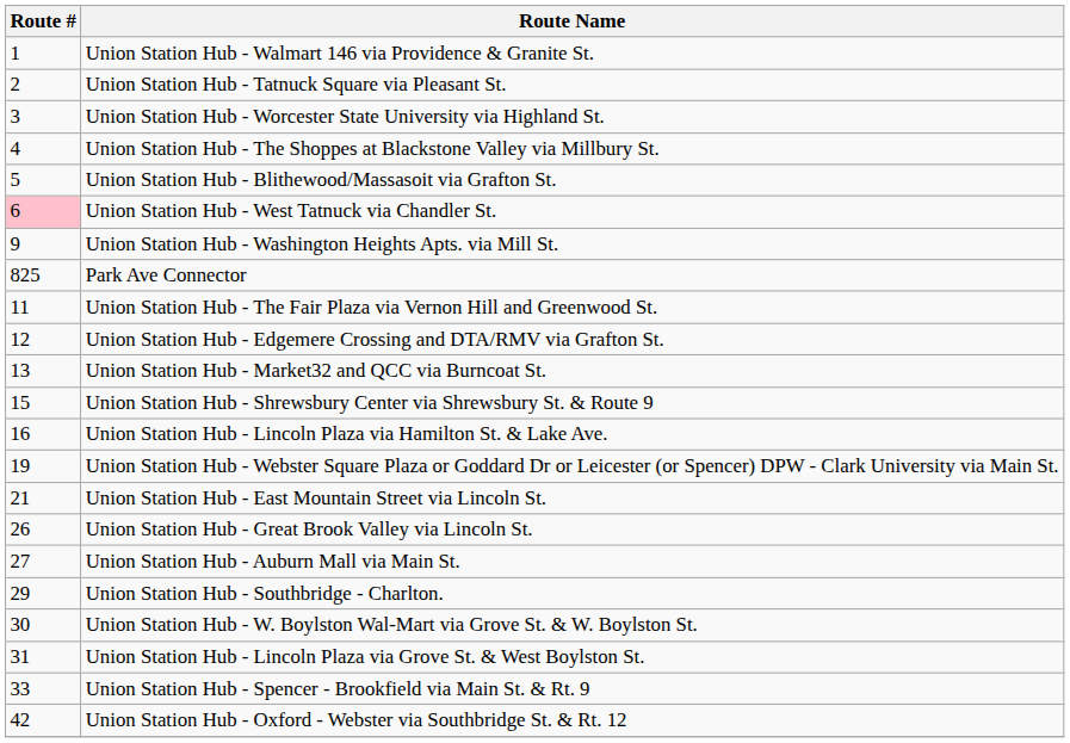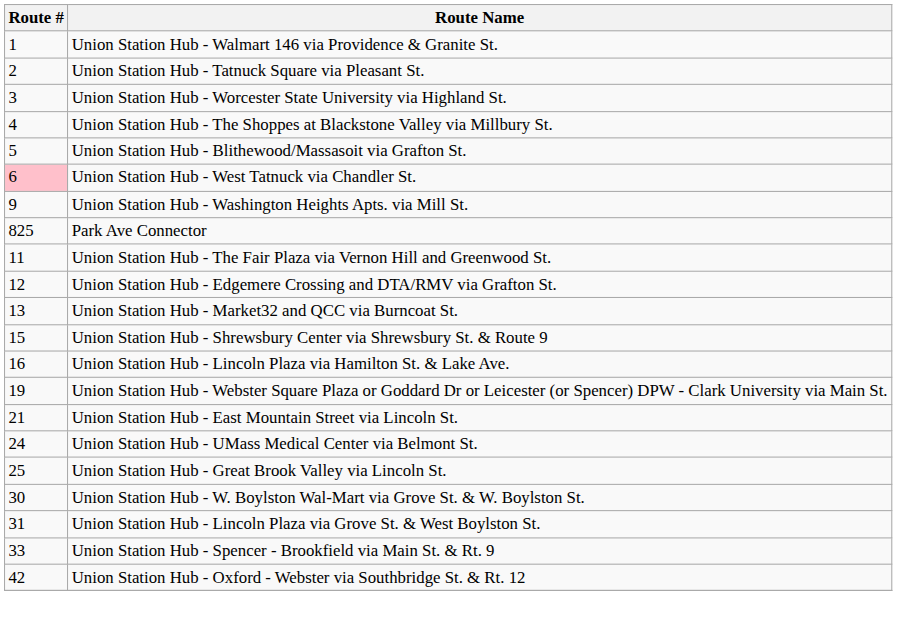+ row: 24 | Union Station Hub - UMass Medical Center via Belmont St.
Union Station Hub - Great Brook Valley via Lincoln St. | Route #: 26 -> 25
- row: 27 | Union Station Hub - Auburn Mall via Main St.
- row: 29 | Union Station Hub - Southbridge - Charlton.
